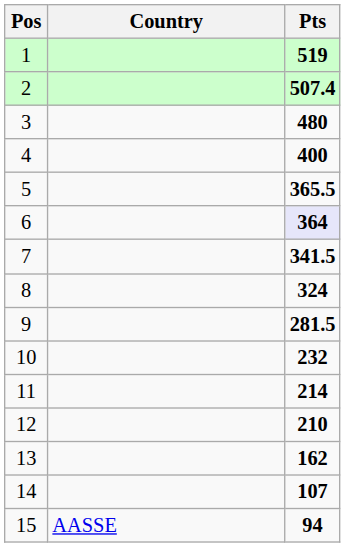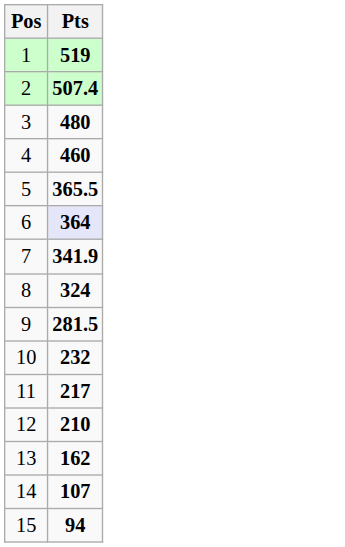- column: Country | AASSE
4 | Pts: 400 -> 460
7 | Pts: 341.5 -> 341.9
11 | Pts: 214 -> 217
